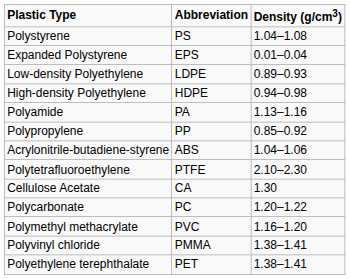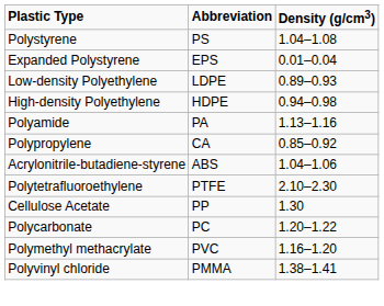Polypropylene | Abbreviation: PP -> CA
Cellulose Acetate | Abbreviation: CA -> PP
- row: Polyethylene terephthalate | PET | 1.38–1.41
